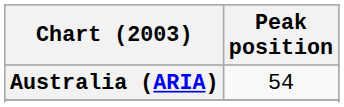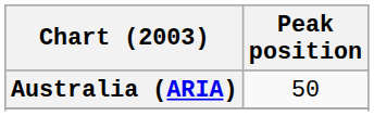Australia (ARIA) | Peak position: 54 -> 50
